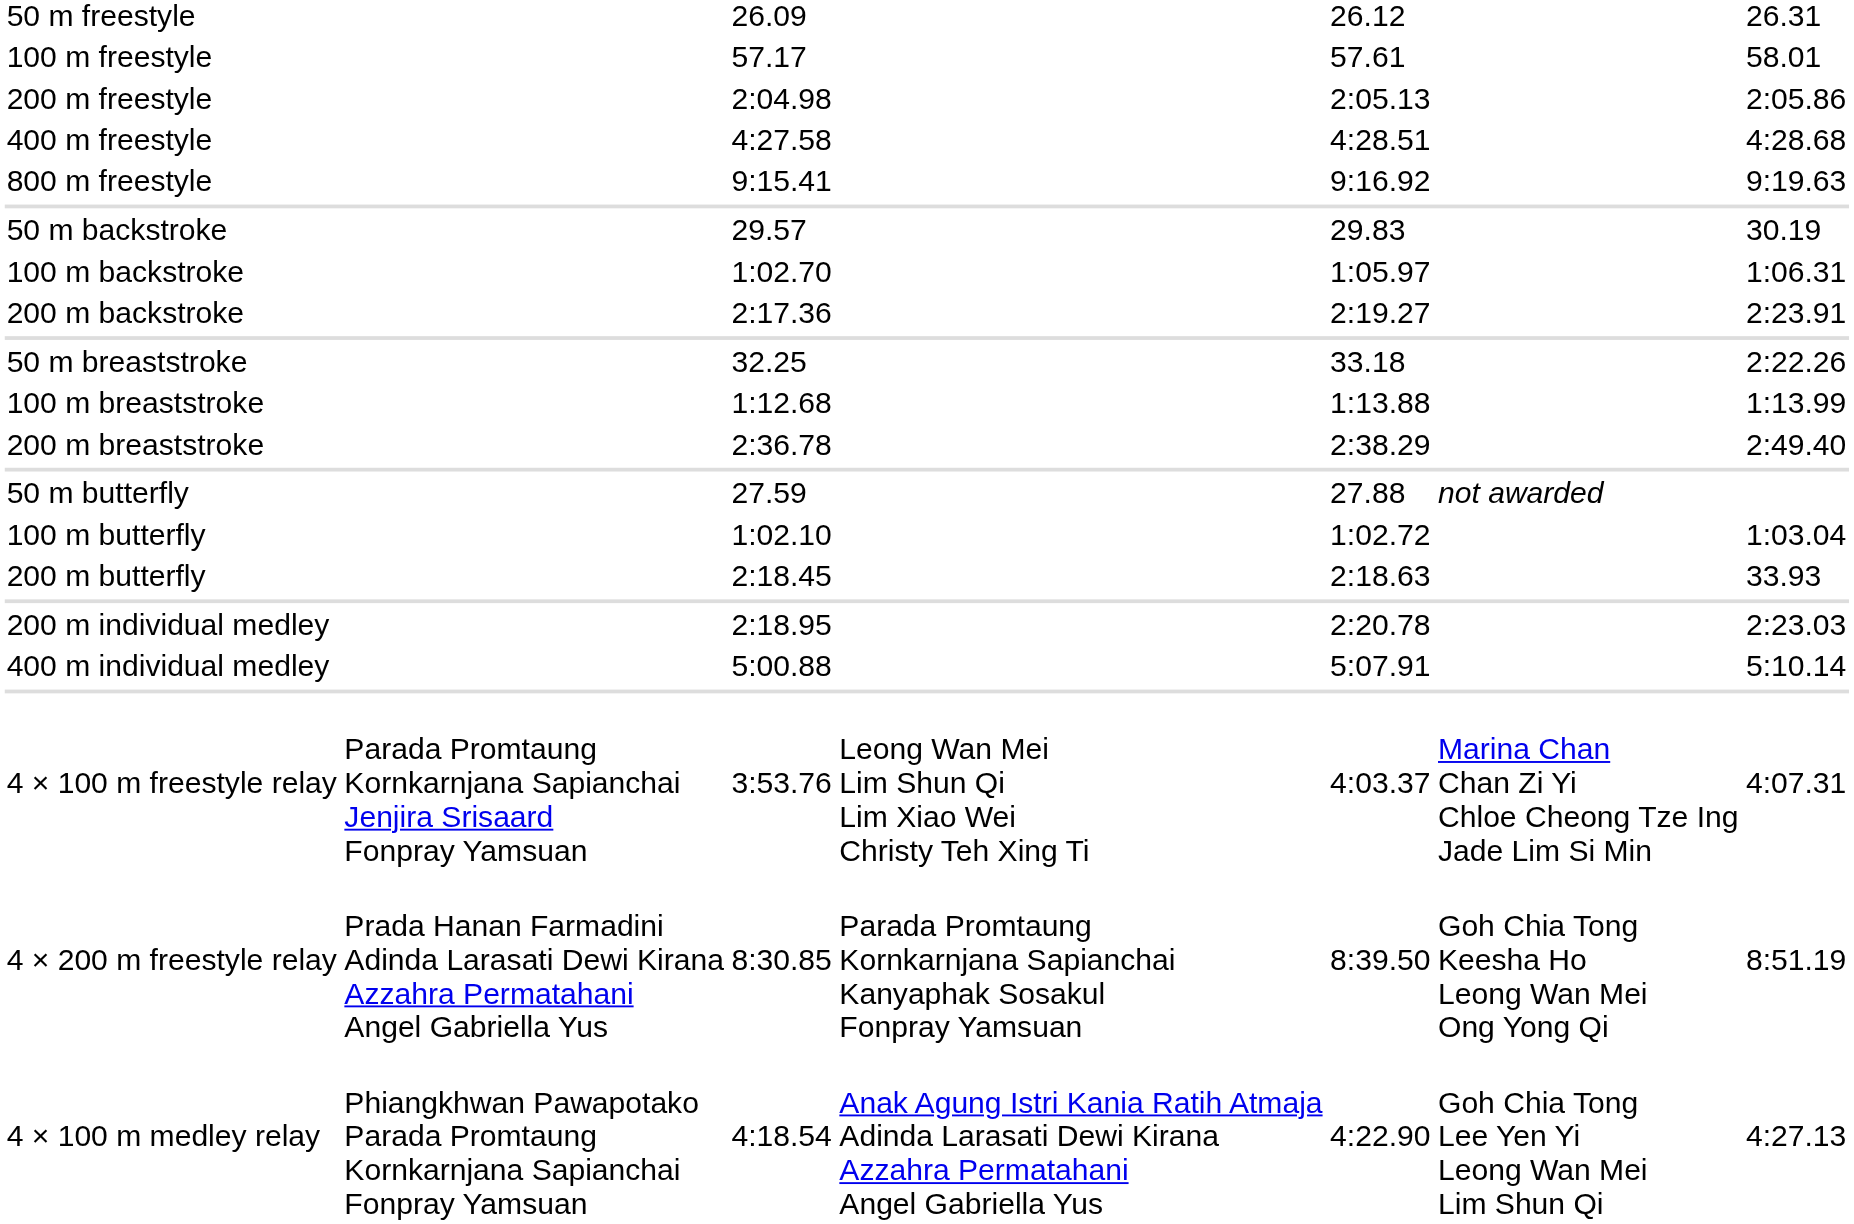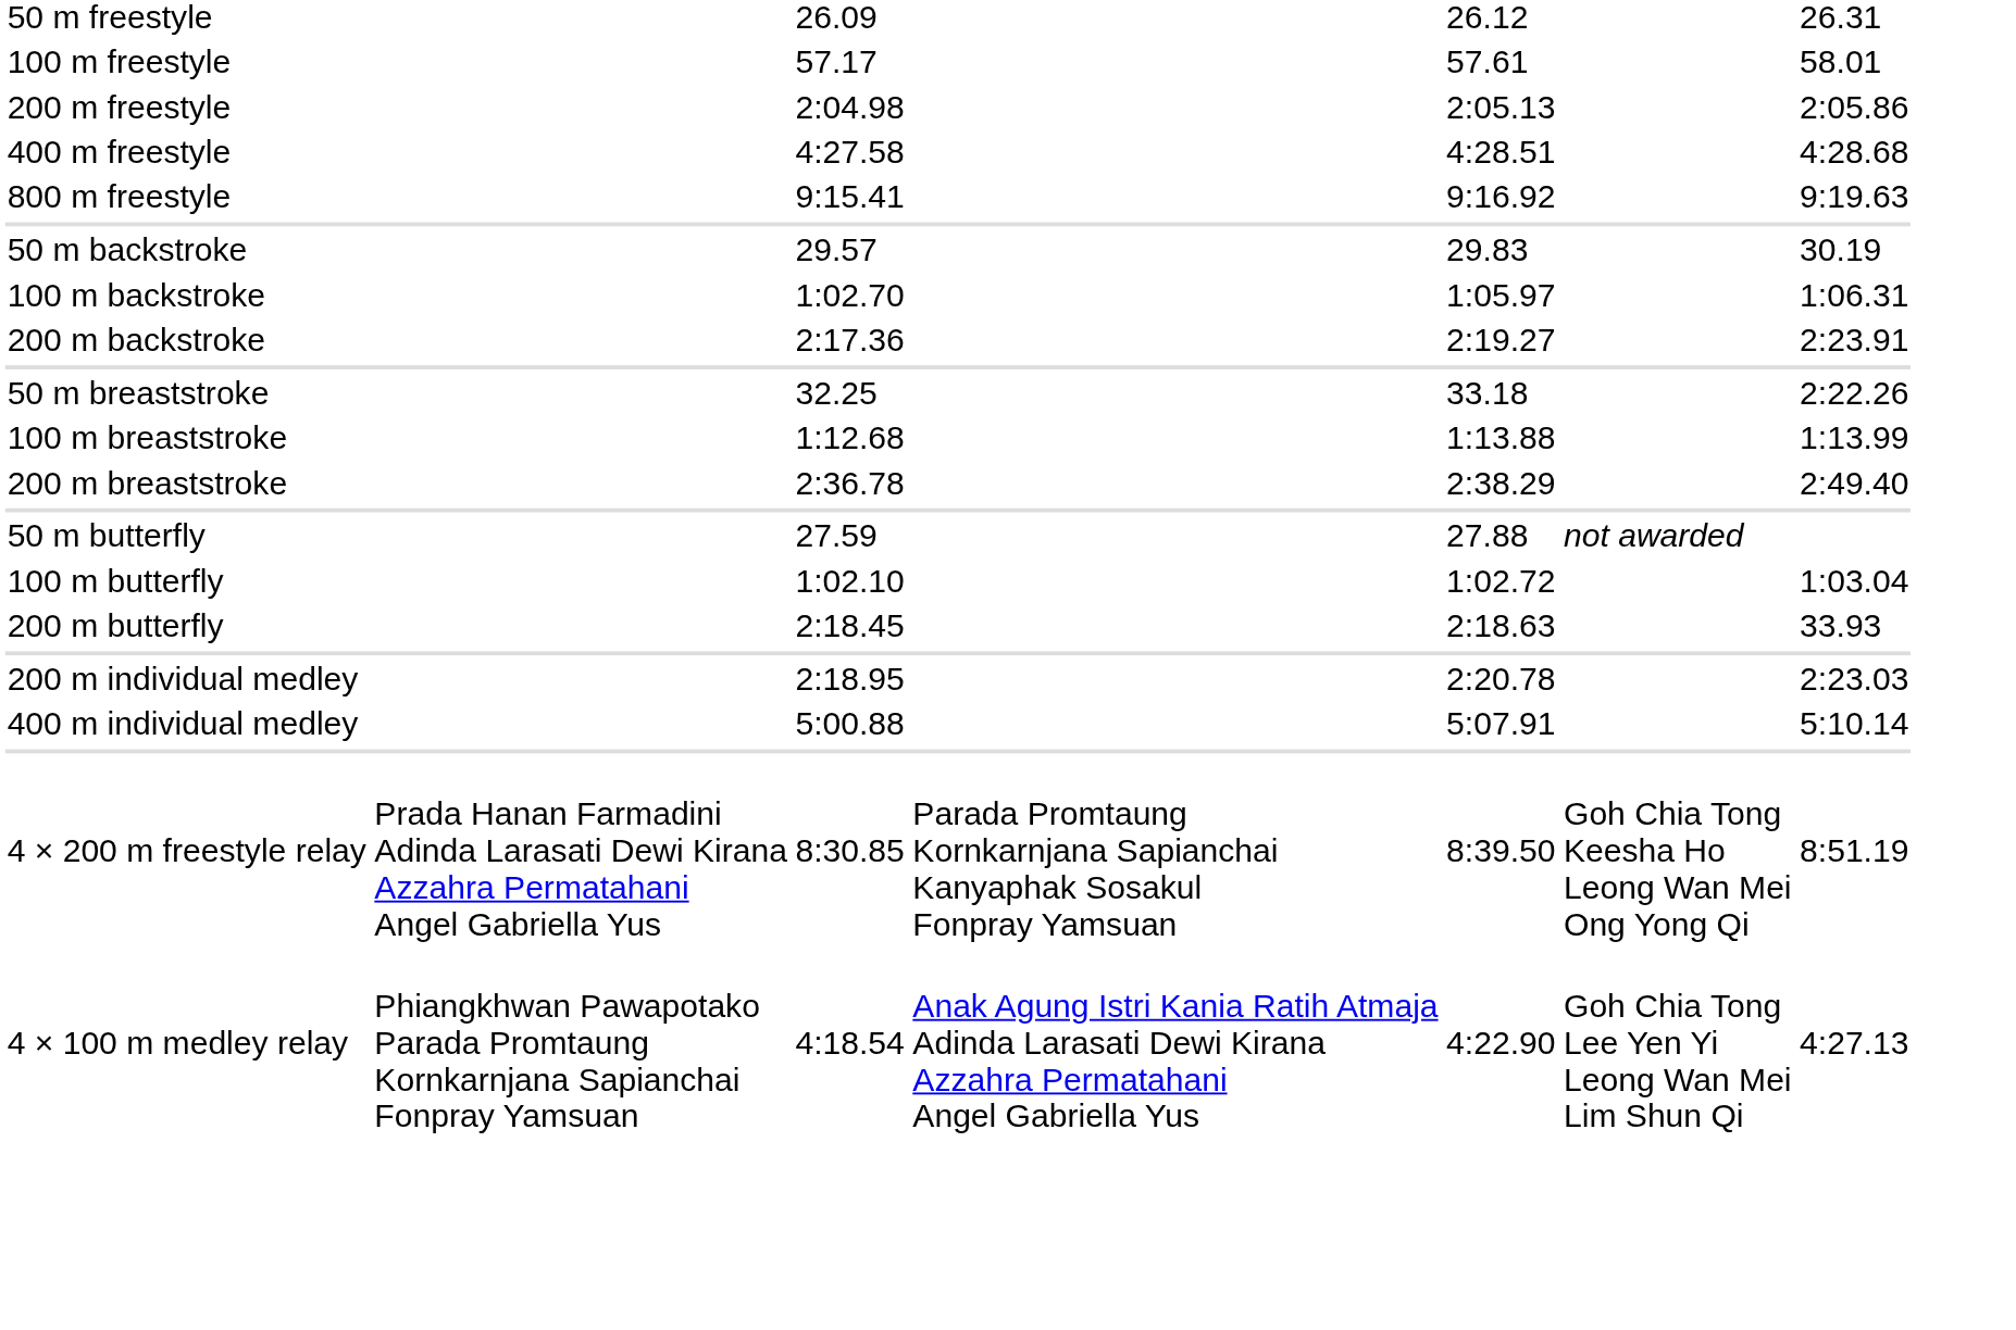- row: 4 × 100 m freestyle relay | Parada Promtaung Kornkarnjana Sapianchai Jenjira Srisaard Fonpray Yamsuan | 3:53.76 | Leong Wan Mei Lim Shun Qi Lim Xiao Wei Christy Teh Xing Ti | 4:03.37 | Marina Chan Chan Zi Yi Chloe Cheong Tze Ing Jade Lim Si Min | 4:07.31
